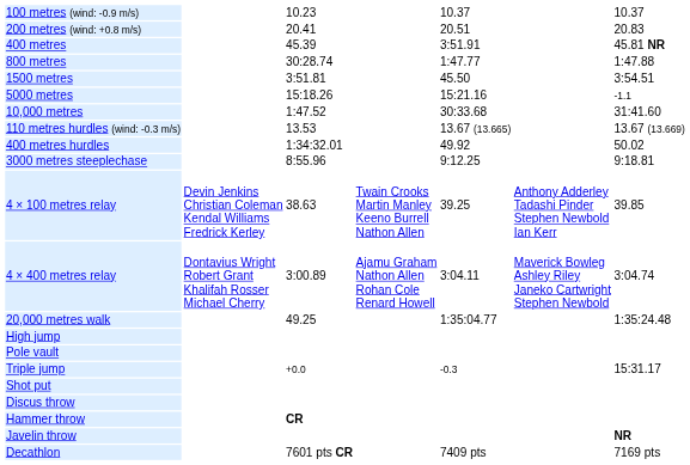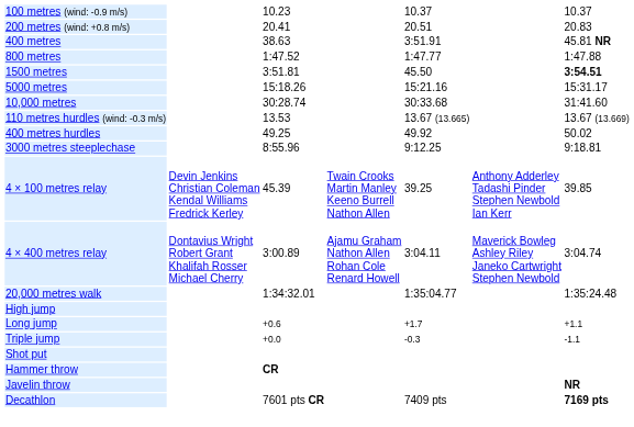400 metres | column 3: 45.39 -> 38.63
800 metres | column 3: 30:28.74 -> 1:47.52
1500 metres | column 7: normal -> bold
5000 metres | column 7: -1.1 -> 15:31.17
10,000 metres | column 3: 1:47.52 -> 30:28.74
400 metres hurdles | column 3: 1:34:32.01 -> 49.25
4 × 100 metres relay | column 3: 38.63 -> 45.39
20,000 metres walk | column 3: 49.25 -> 1:34:32.01
- row: Pole vault
+ row: Long jump | +0.6 | +1.7 | +1.1
Triple jump | column 7: 15:31.17 -> -1.1
- row: Discus throw
Decathlon | column 7: normal -> bold
